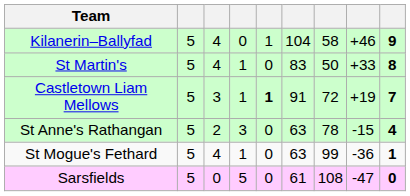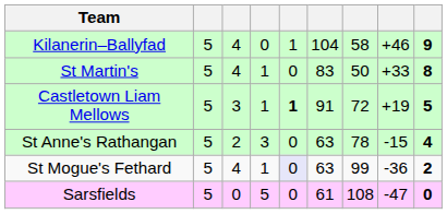Castletown Liam Mellows | column 9: 7 -> 5
St Mogue's Fethard | column 5: no background -> lavender background
St Mogue's Fethard | column 9: 1 -> 2
